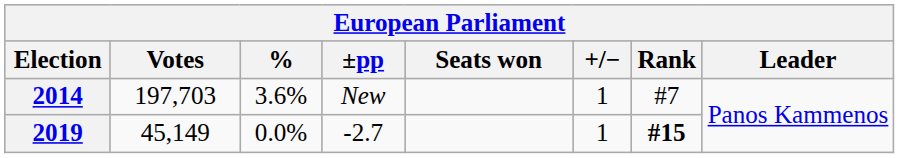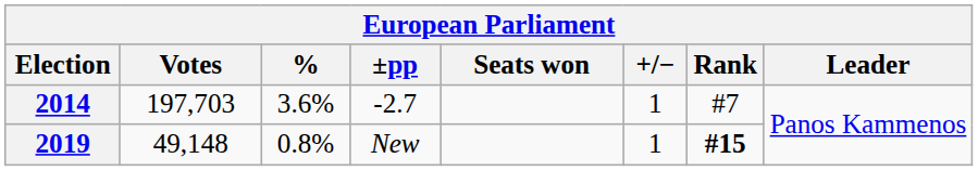2014 | ±pp: New -> -2.7
2019 | Votes: 45,149 -> 49,148
2019 | %: 0.0% -> 0.8%
2019 | ±pp: -2.7 -> New
